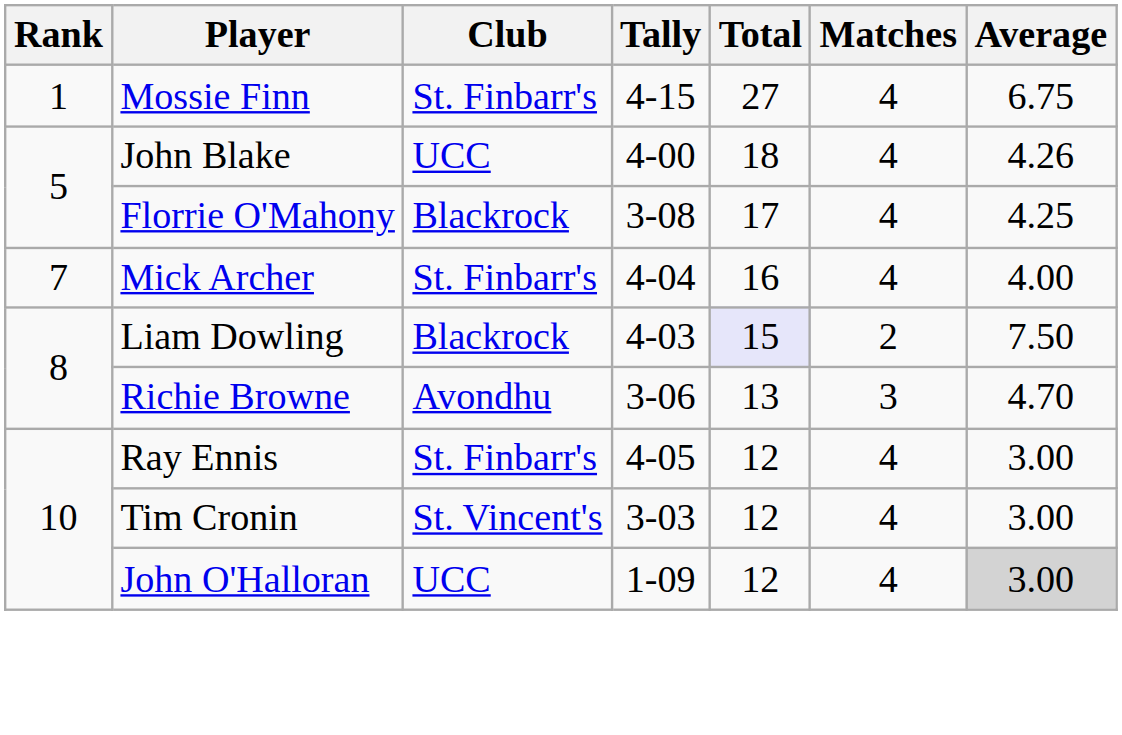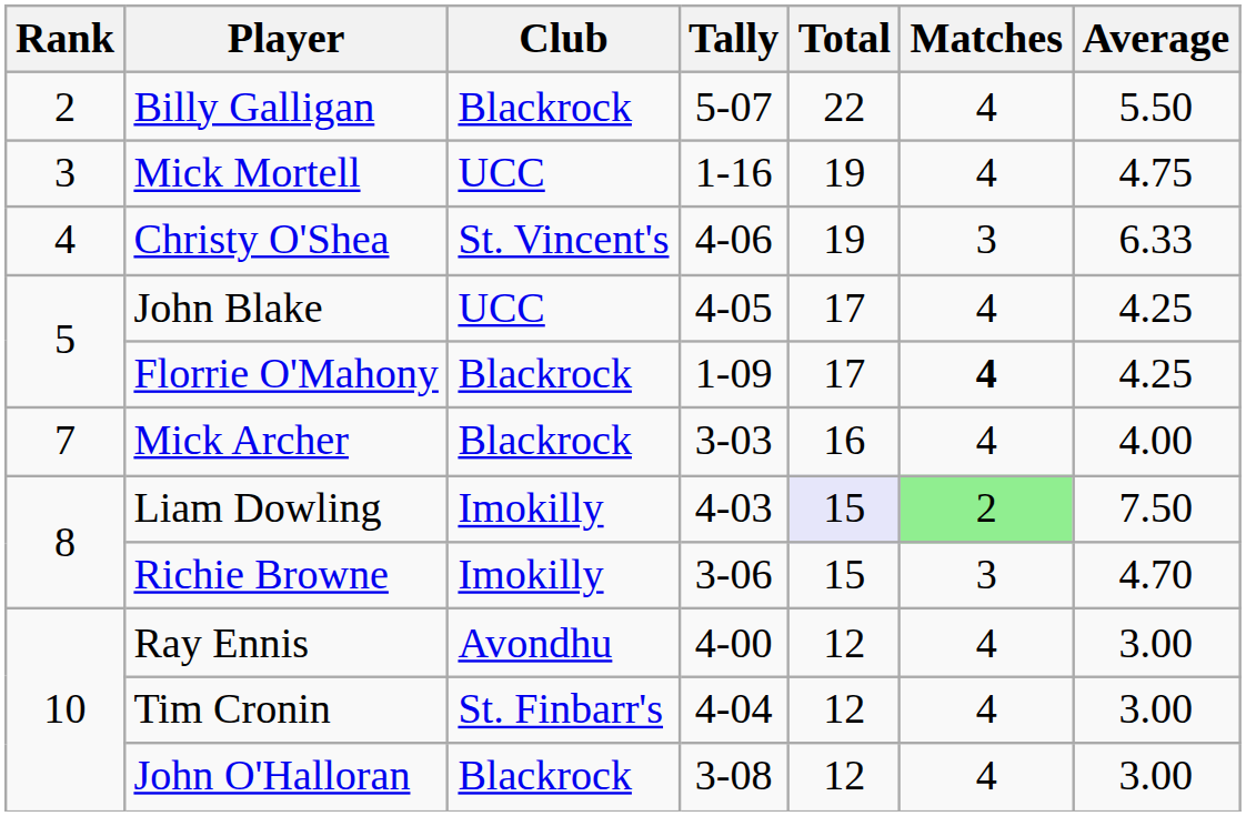- row: 1 | Mossie Finn | St. Finbarr's | 4-15 | 27 | 4 | 6.75
+ row: 2 | Billy Galligan | Blackrock | 5-07 | 22 | 4 | 5.50
+ row: 3 | Mick Mortell | UCC | 1-16 | 19 | 4 | 4.75
+ row: 4 | Christy O'Shea | St. Vincent's | 4-06 | 19 | 3 | 6.33
John Blake | Tally: 4-00 -> 4-05
John Blake | Total: 18 -> 17
John Blake | Average: 4.26 -> 4.25
Florrie O'Mahony | Tally: 3-08 -> 1-09
Florrie O'Mahony | Matches: normal -> bold
Mick Archer | Club: St. Finbarr's -> Blackrock
Mick Archer | Tally: 4-04 -> 3-03
Liam Dowling | Club: Blackrock -> Imokilly
Liam Dowling | Matches: no background -> lightgreen background
Richie Browne | Club: Avondhu -> Imokilly
Richie Browne | Total: 13 -> 15
Ray Ennis | Club: St. Finbarr's -> Avondhu
Ray Ennis | Tally: 4-05 -> 4-00
Tim Cronin | Club: St. Vincent's -> St. Finbarr's
Tim Cronin | Tally: 3-03 -> 4-04
John O'Halloran | Club: UCC -> Blackrock
John O'Halloran | Tally: 1-09 -> 3-08
John O'Halloran | Average: lightgrey background -> no background
